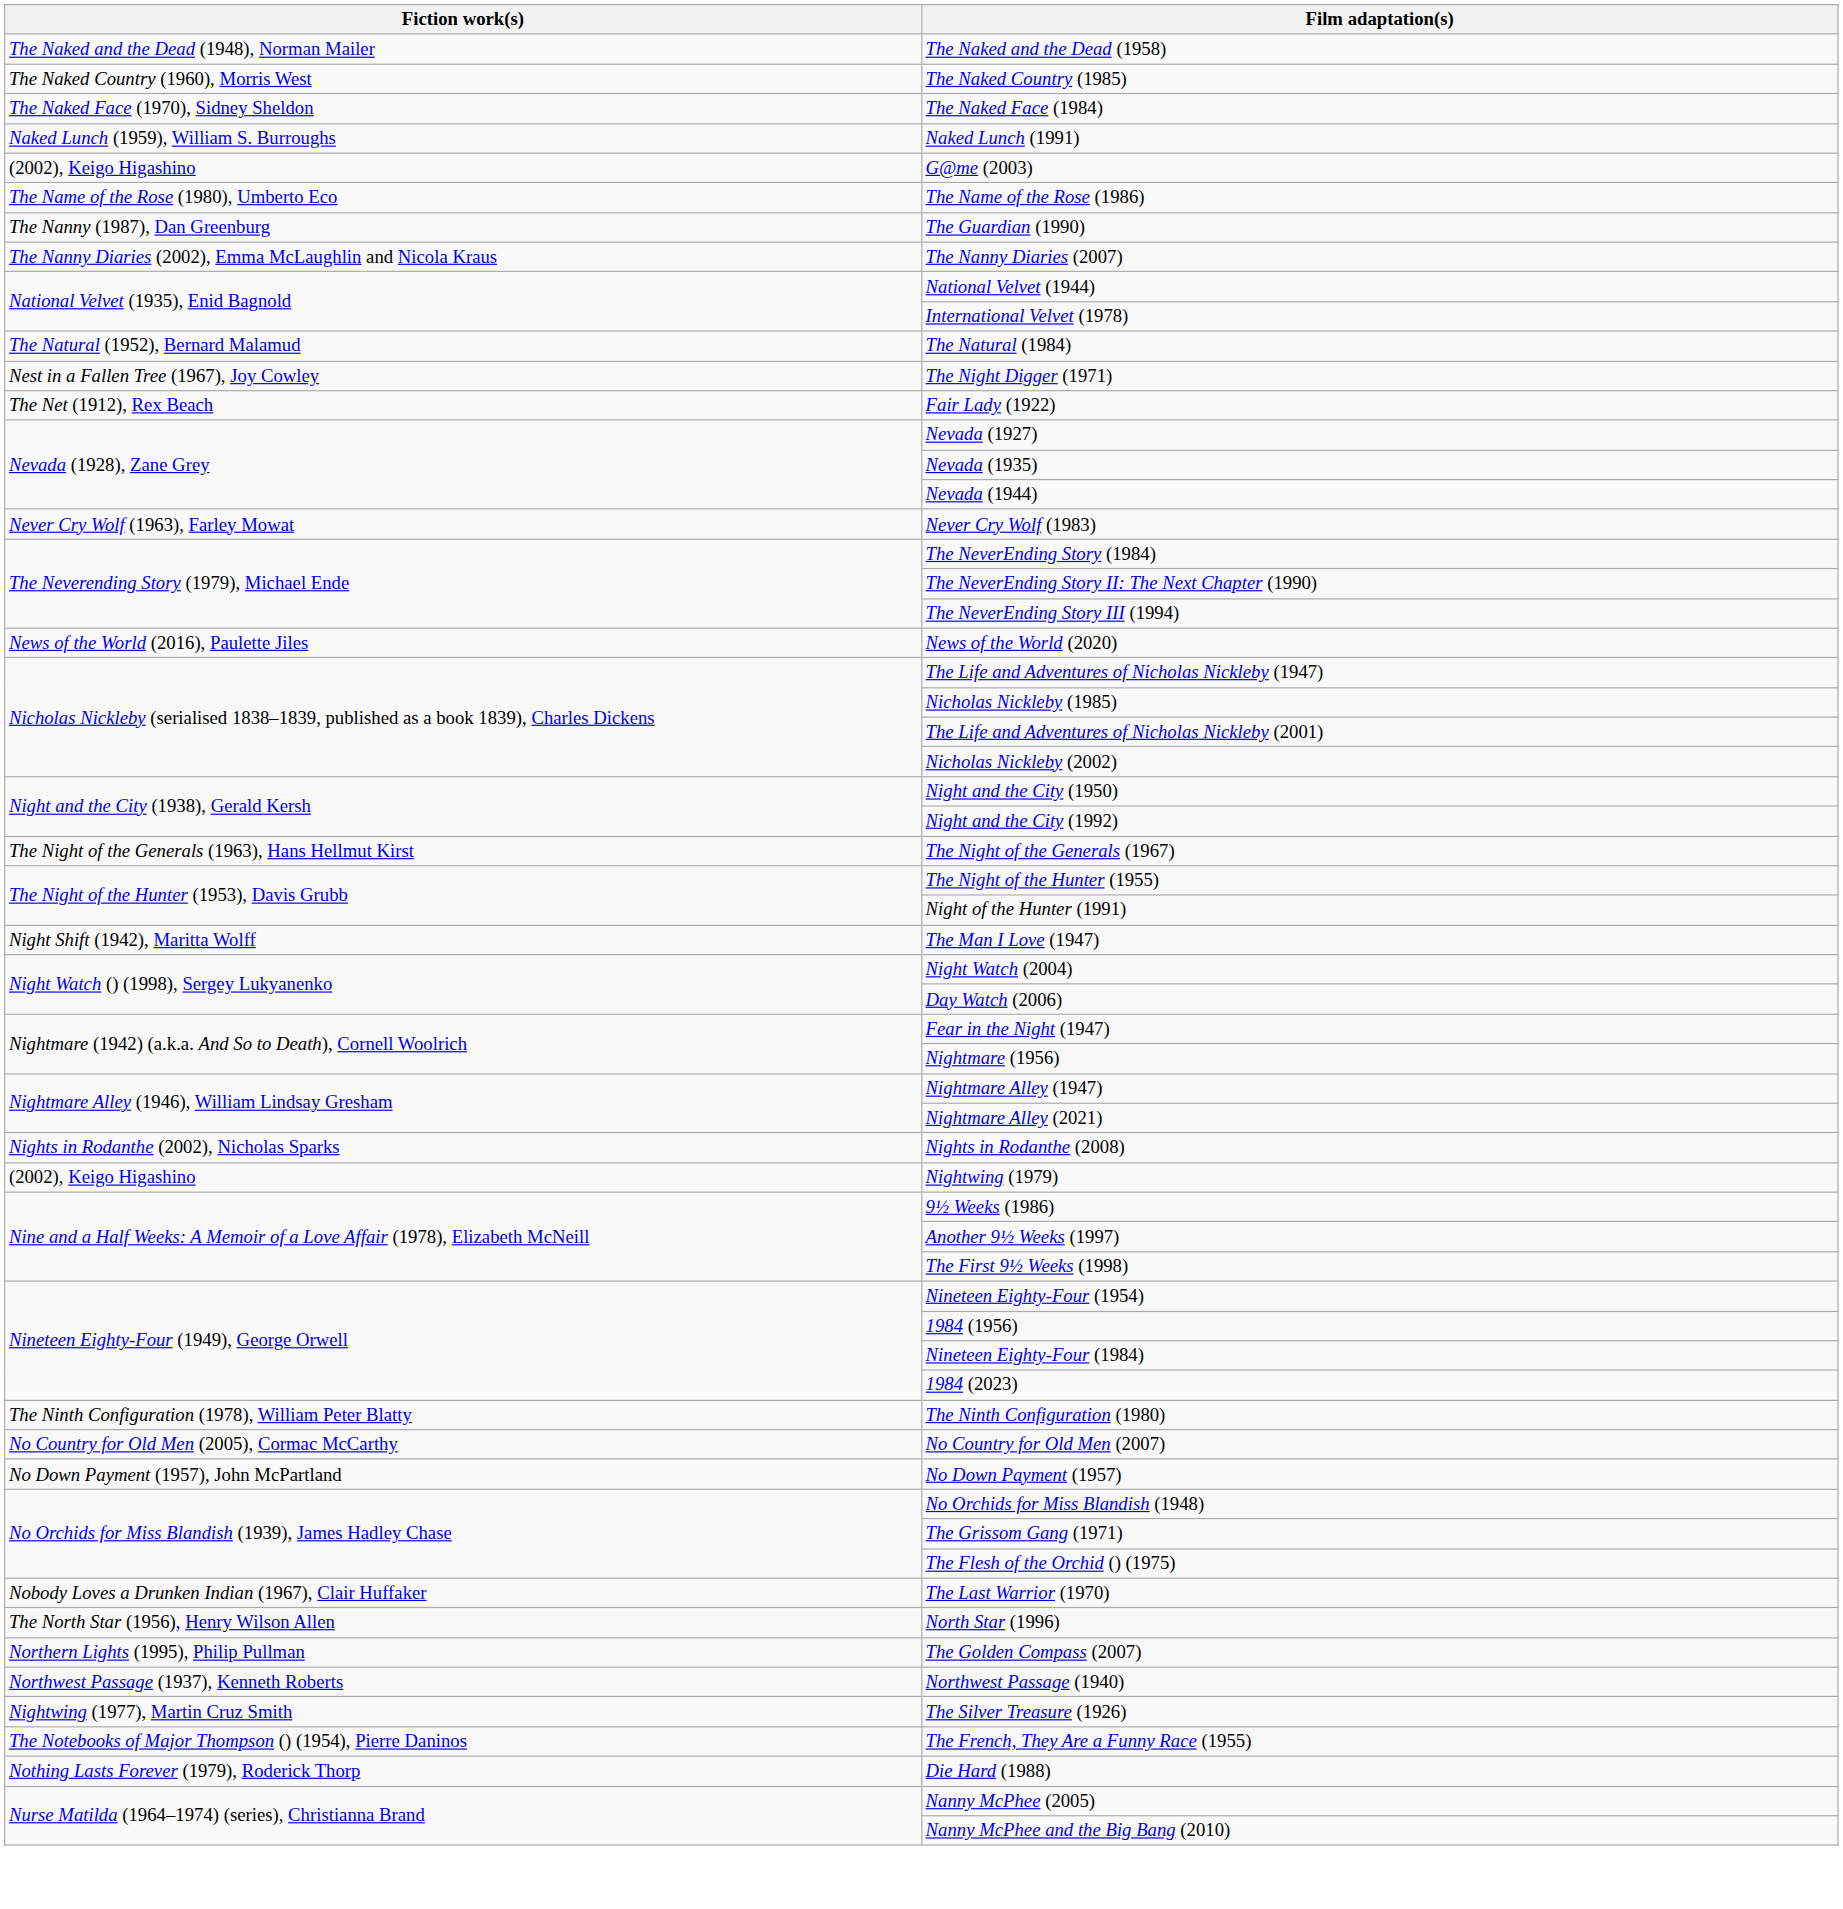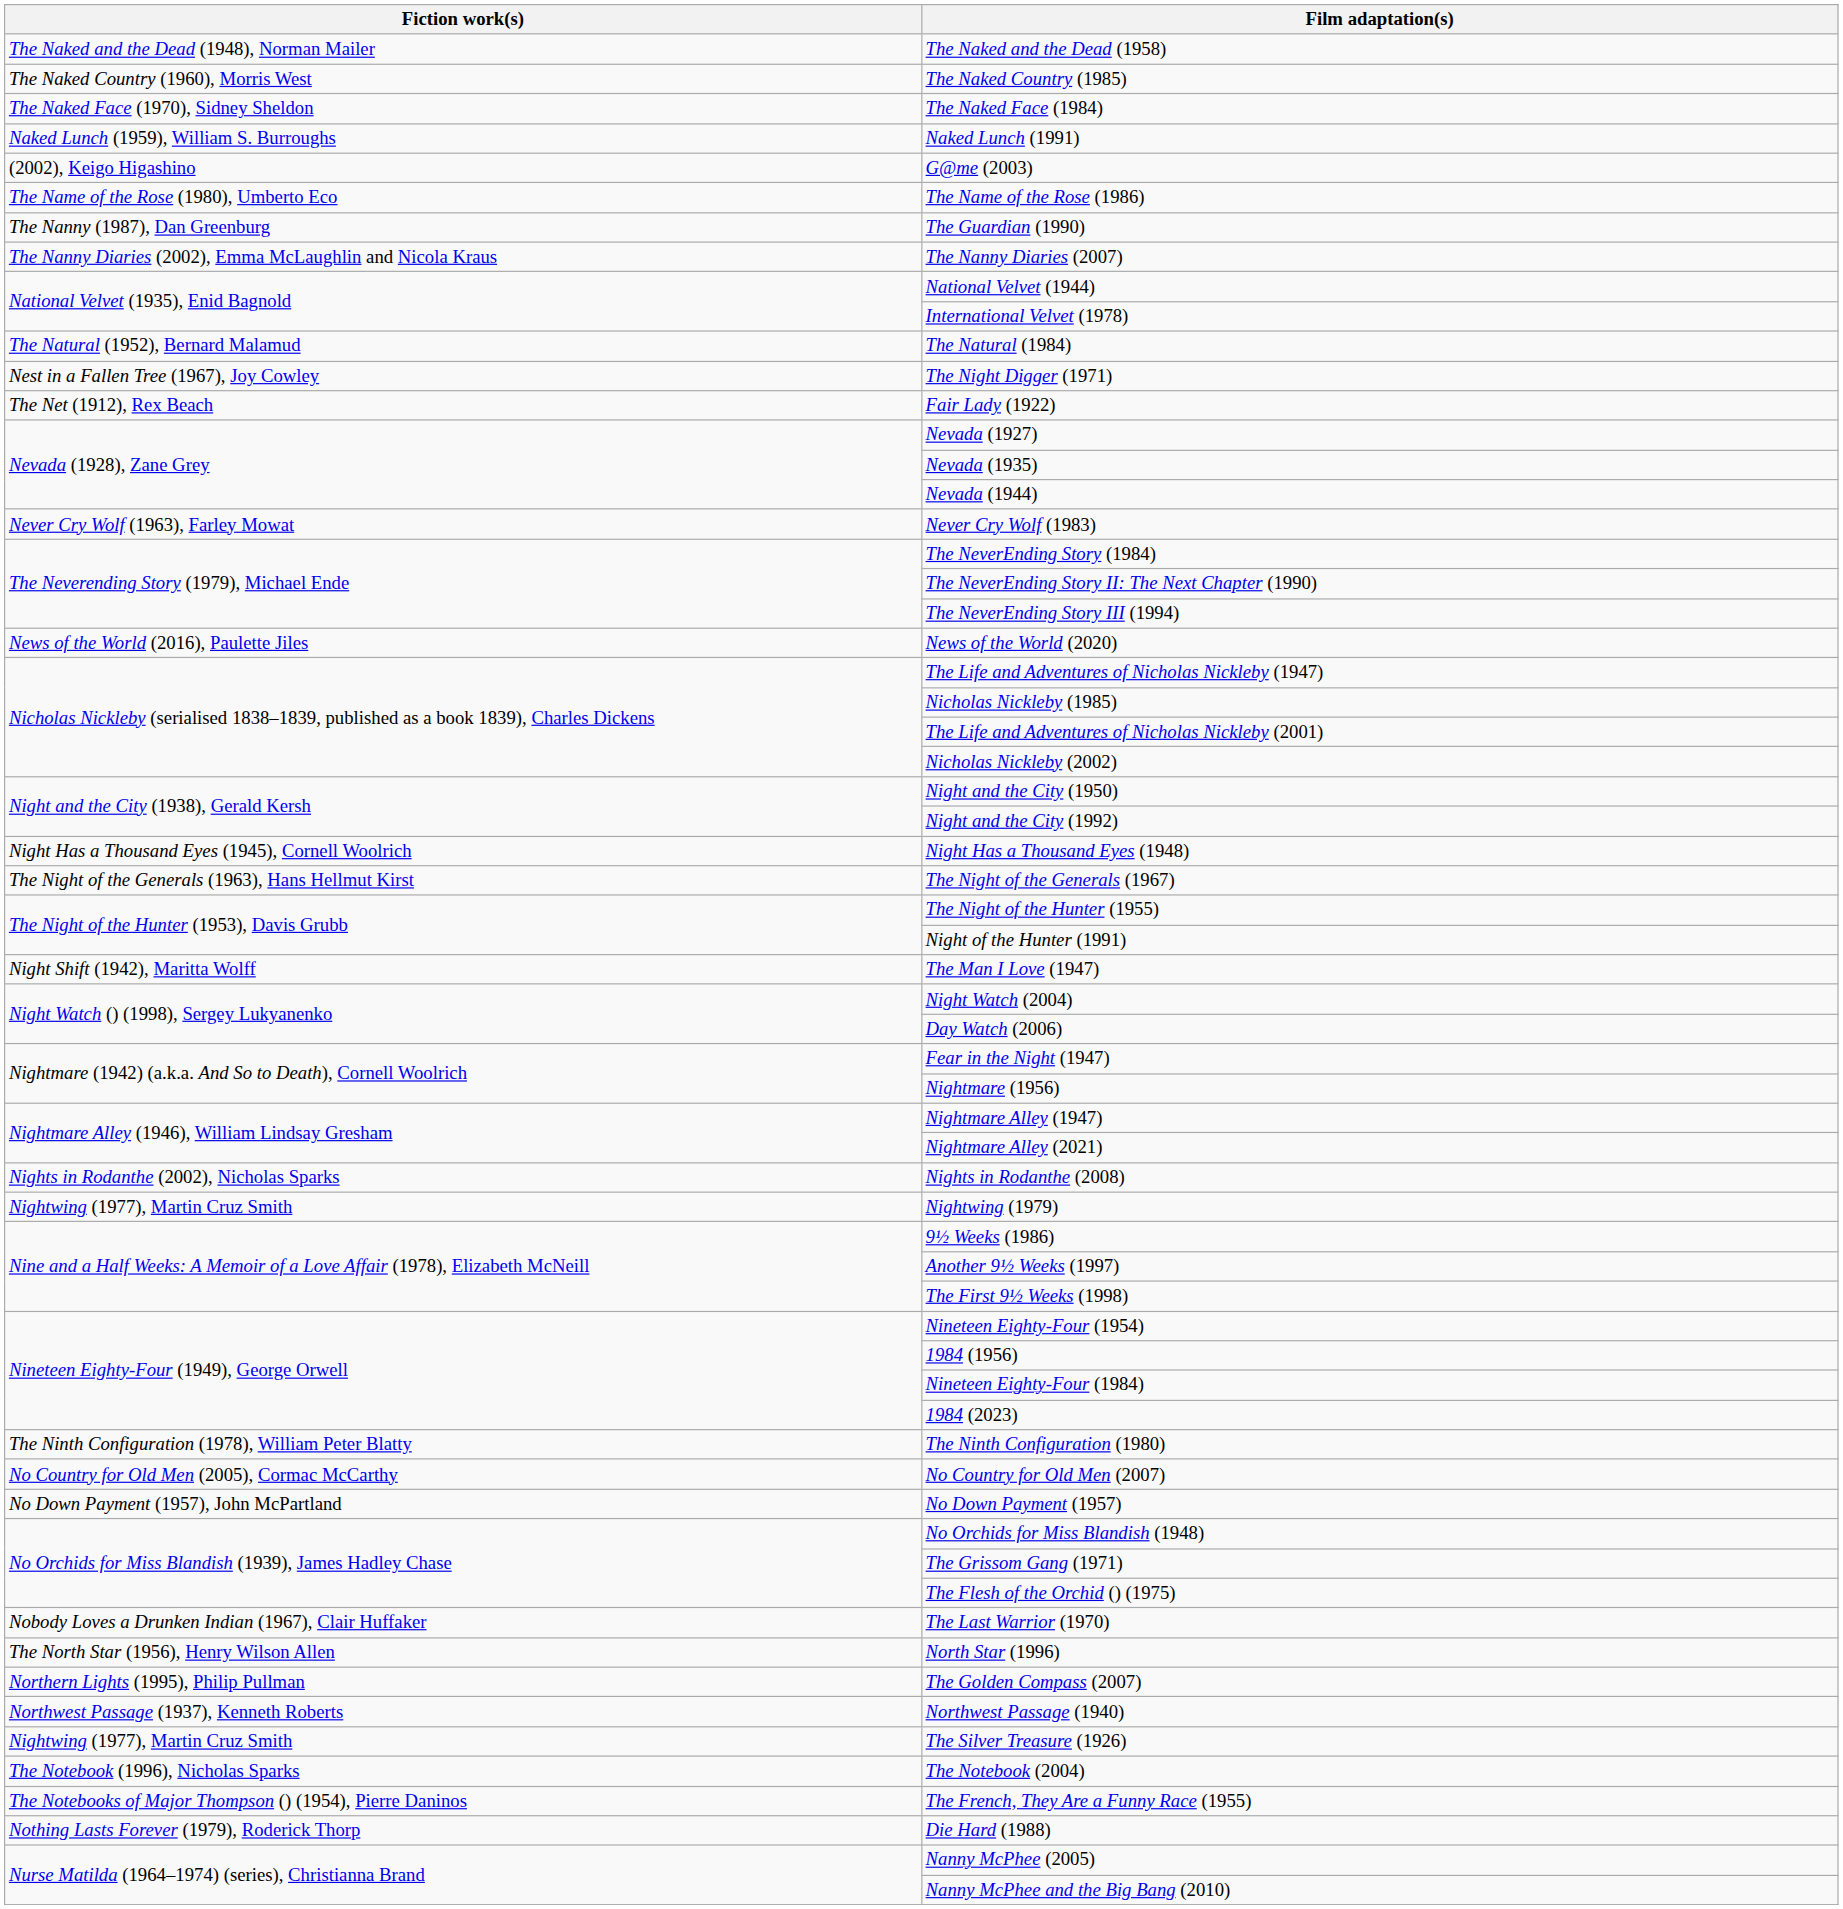+ row: Night Has a Thousand Eyes (1945), Cornell Woolrich | Night Has a Thousand Eyes (1948)
Nightwing (1979) | Fiction work(s): (2002), Keigo Higashino -> Nightwing (1977), Martin Cruz Smith
+ row: The Notebook (1996), Nicholas Sparks | The Notebook (2004)
